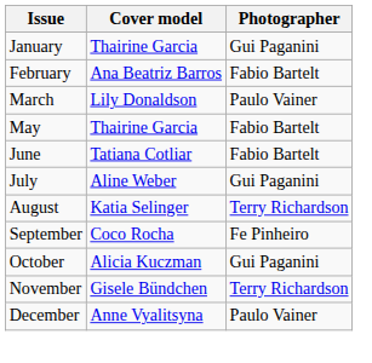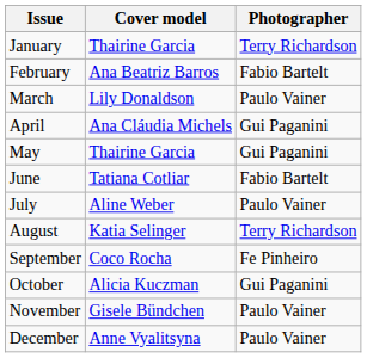January | Photographer: Gui Paganini -> Terry Richardson
+ row: April | Ana Cláudia Michels | Gui Paganini
May | Photographer: Fabio Bartelt -> Gui Paganini
July | Photographer: Gui Paganini -> Paulo Vainer
November | Photographer: Terry Richardson -> Paulo Vainer
